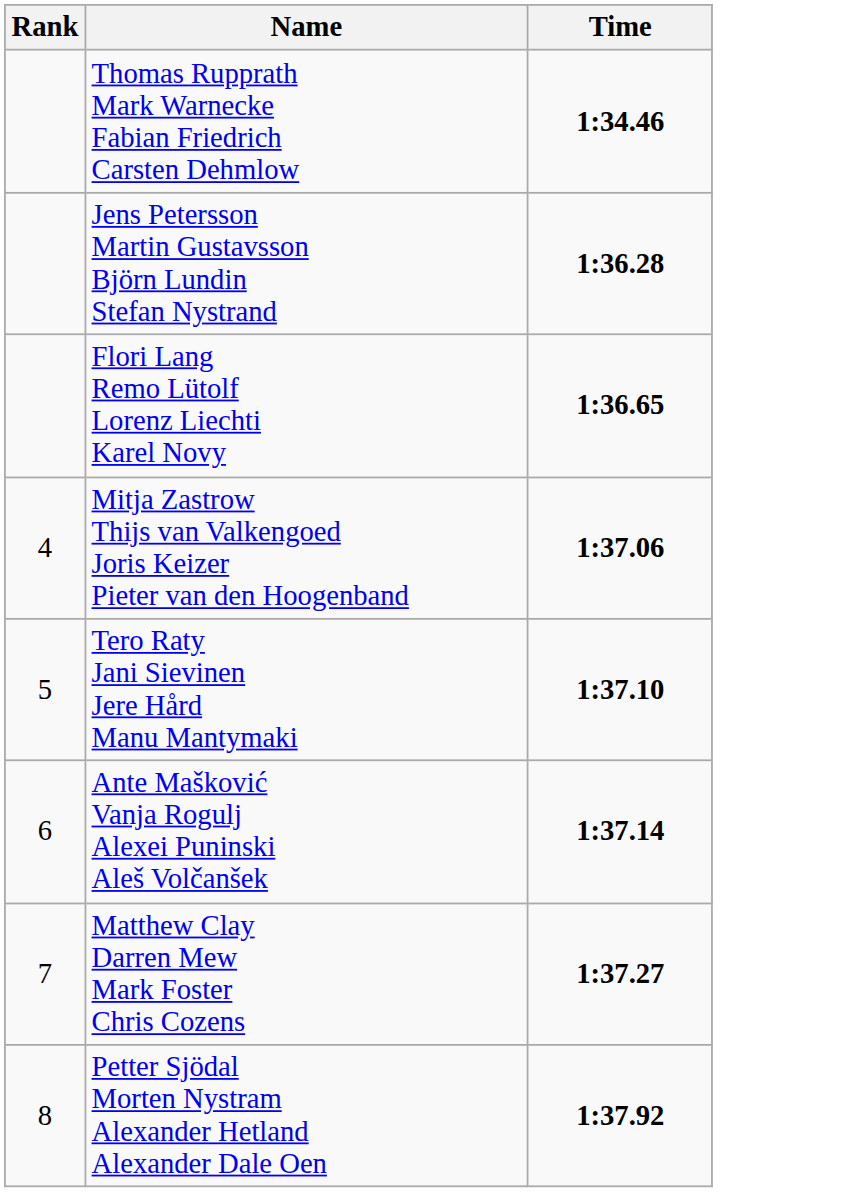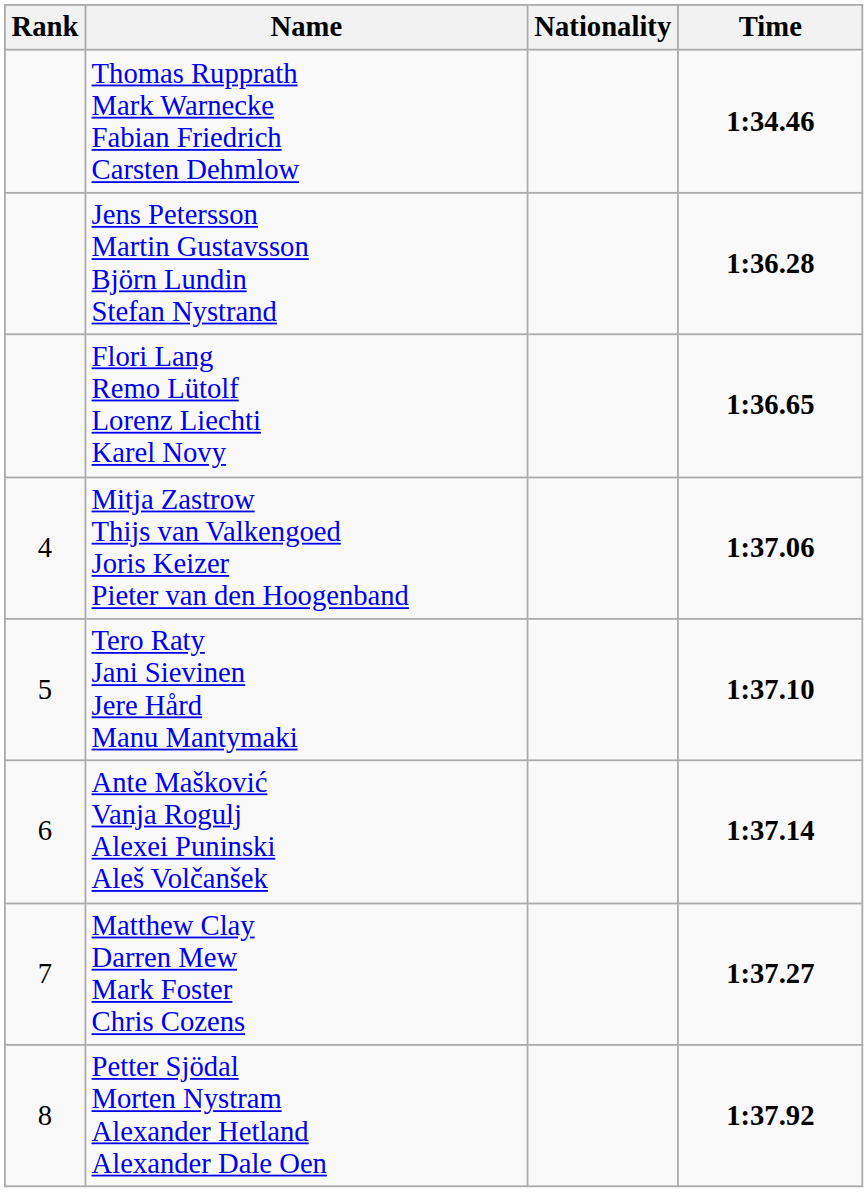+ column: Nationality
